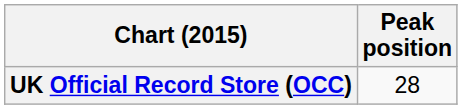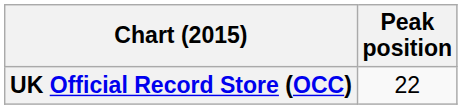UK Official Record Store (OCC) | Peak position: 28 -> 22
